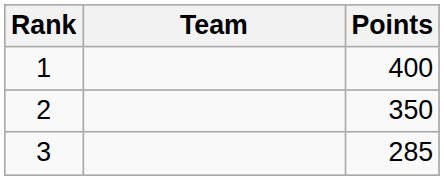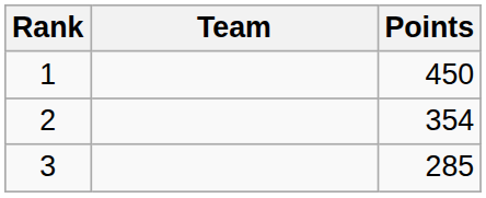1 | Points: 400 -> 450
2 | Points: 350 -> 354
